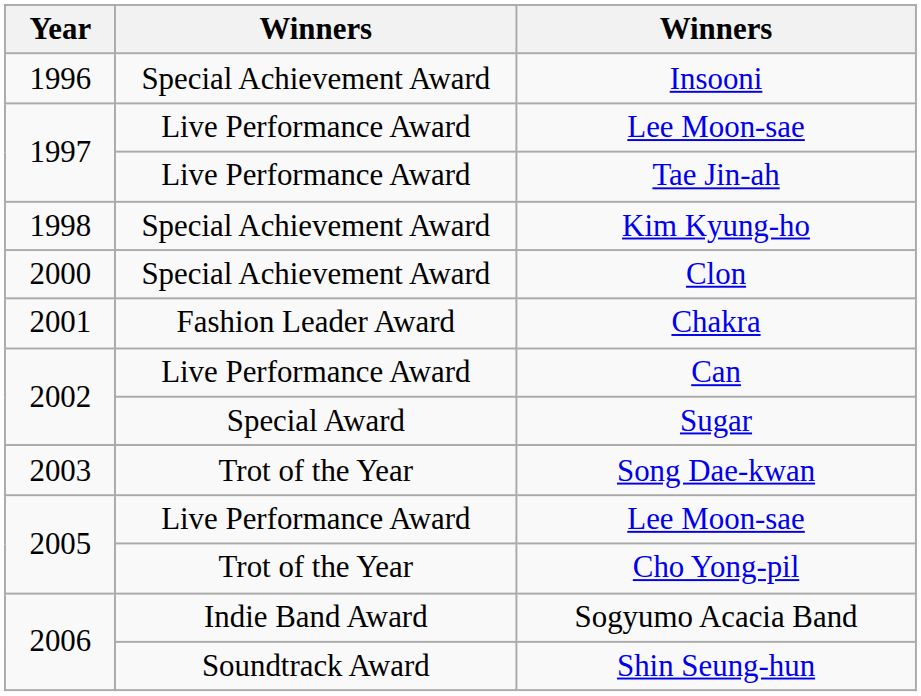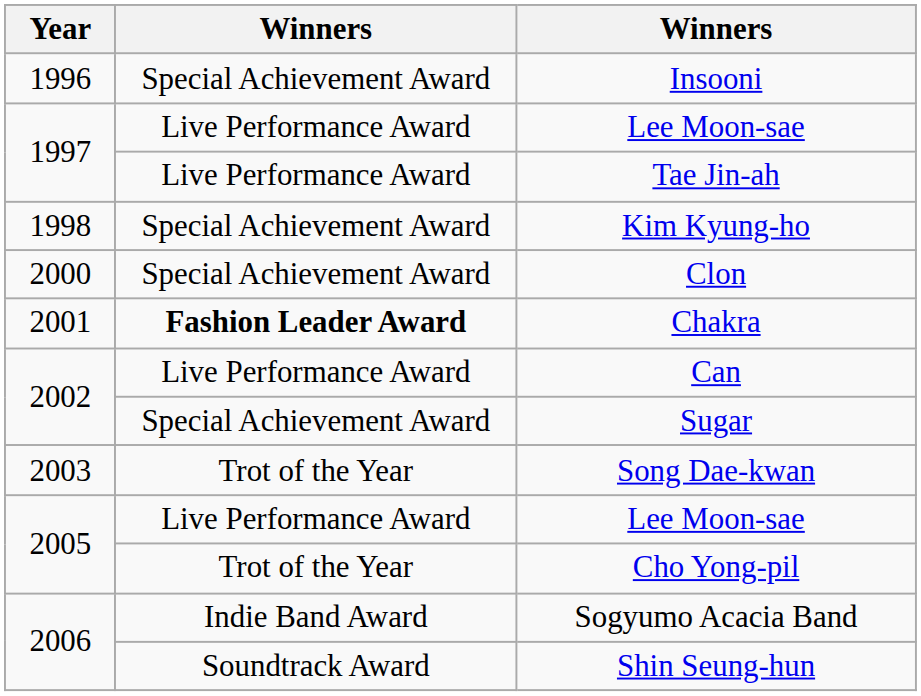Chakra | column 2: normal -> bold
Sugar | column 2: Special Award -> Special Achievement Award
